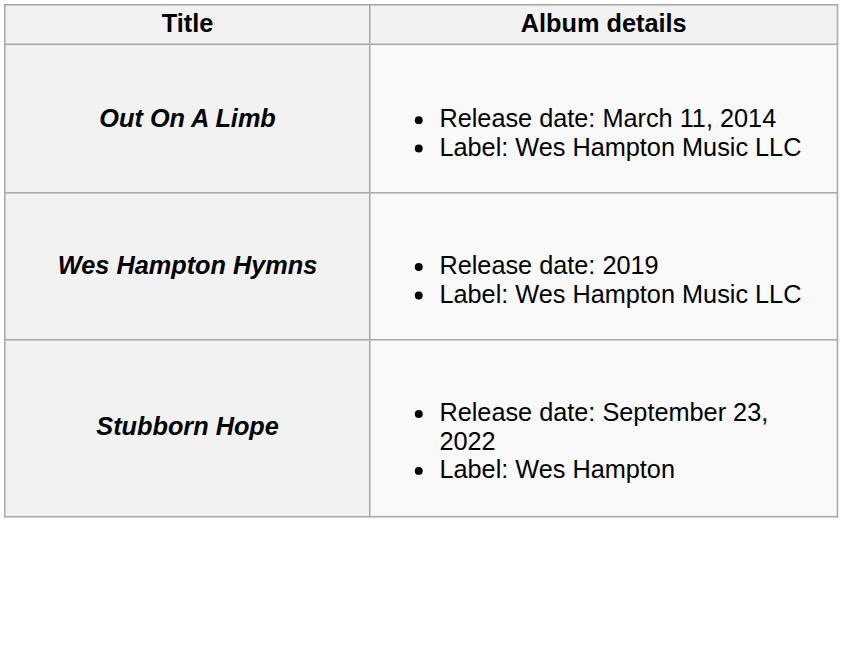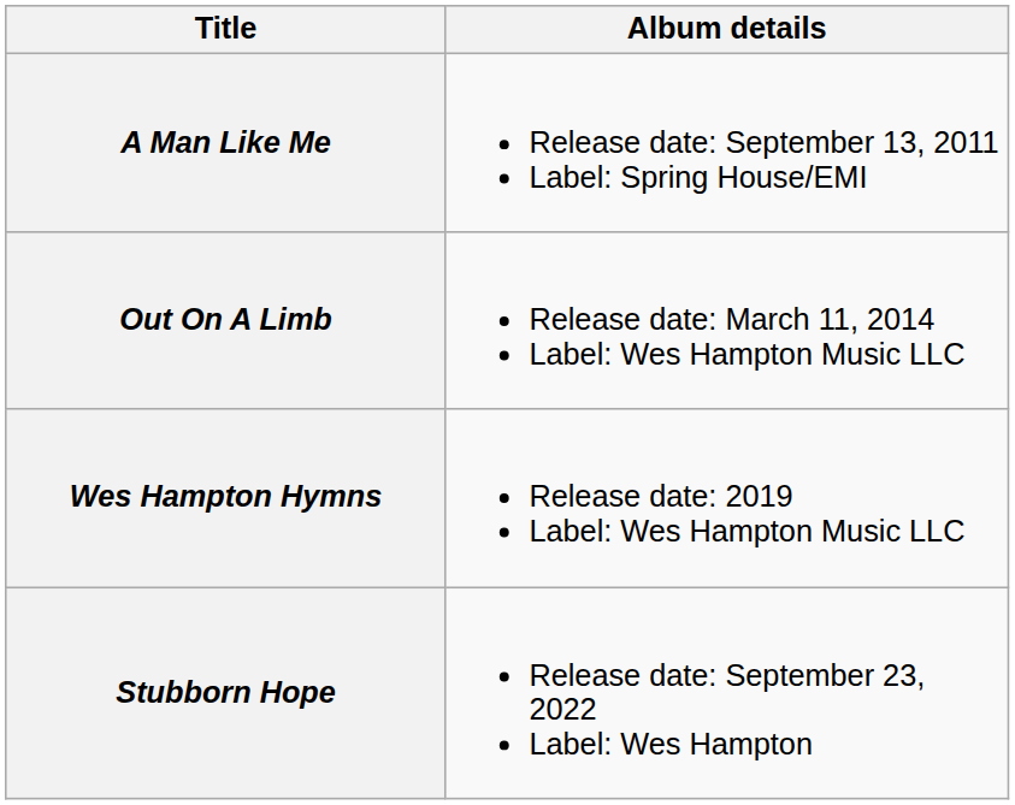+ row: A Man Like Me | Release date: September 13, 2011 Label: Spring House/EMI
